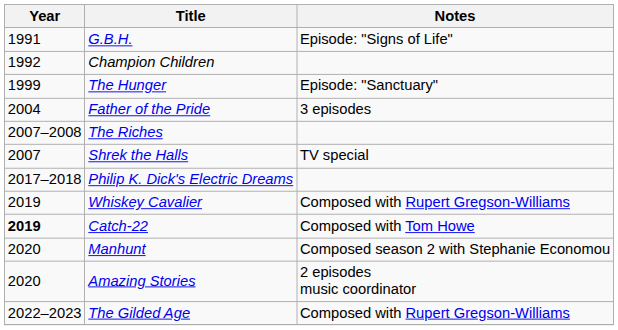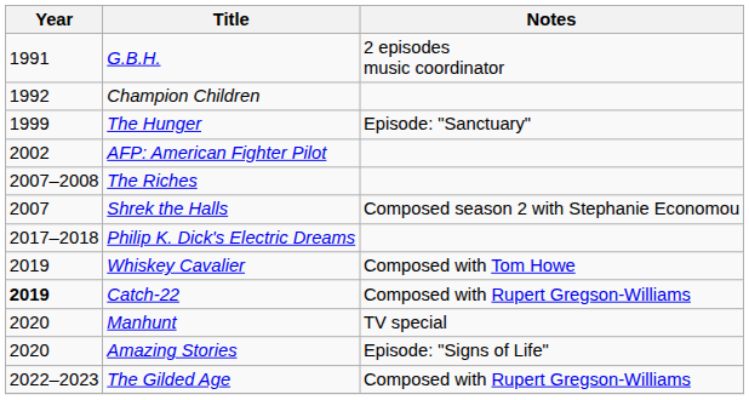G.B.H. | Notes: Episode: "Signs of Life" -> 2 episodes music coordinator
+ row: 2002 | AFP: American Fighter Pilot
- row: 2004 | Father of the Pride | 3 episodes
Shrek the Halls | Notes: TV special -> Composed season 2 with Stephanie Economou
Whiskey Cavalier | Notes: Composed with Rupert Gregson-Williams -> Composed with Tom Howe
Catch-22 | Notes: Composed with Tom Howe -> Composed with Rupert Gregson-Williams
Manhunt | Notes: Composed season 2 with Stephanie Economou -> TV special
Amazing Stories | Notes: 2 episodes music coordinator -> Episode: "Signs of Life"
